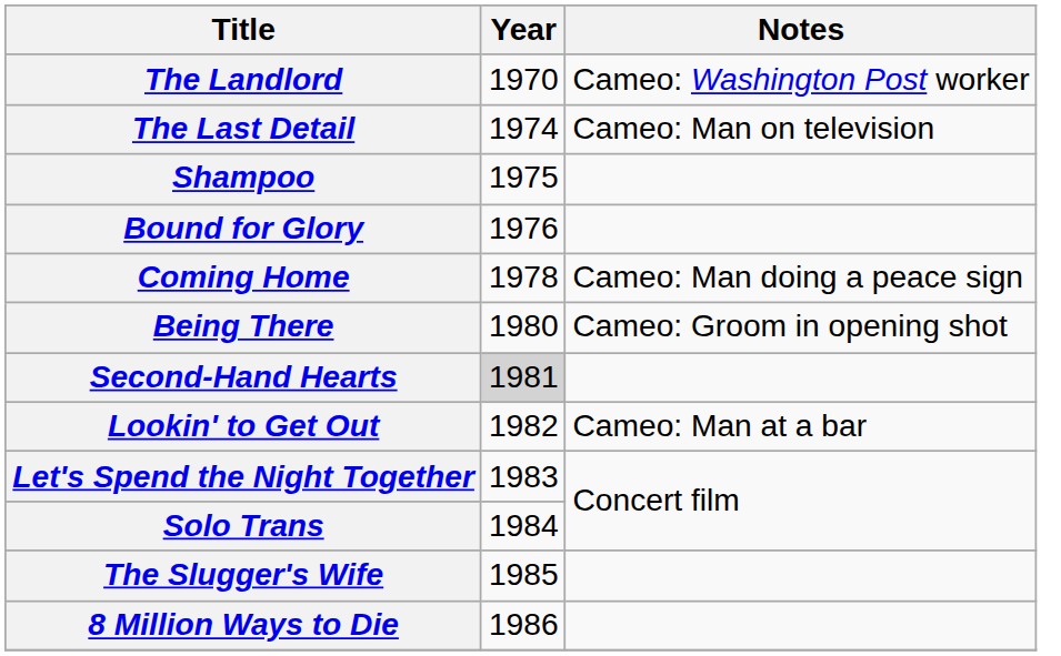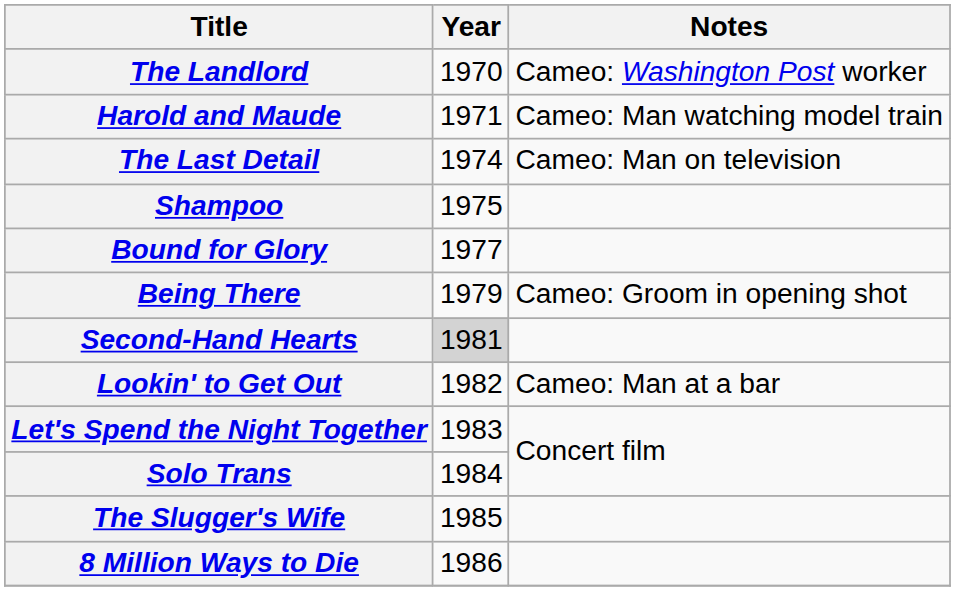+ row: Harold and Maude | 1971 | Cameo: Man watching model train
Bound for Glory | Year: 1976 -> 1977
- row: Coming Home | 1978 | Cameo: Man doing a peace sign
Being There | Year: 1980 -> 1979
